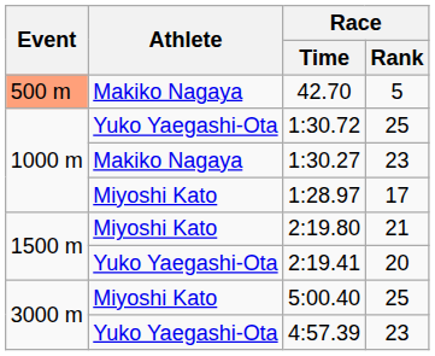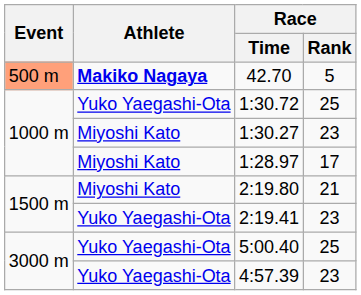42.70 | Athlete: normal -> bold
1:30.27 | Athlete: Makiko Nagaya -> Miyoshi Kato
2:19.41 | Race / Rank: 20 -> 23
5:00.40 | Athlete: Miyoshi Kato -> Yuko Yaegashi-Ota
